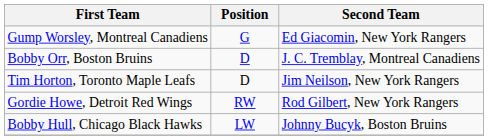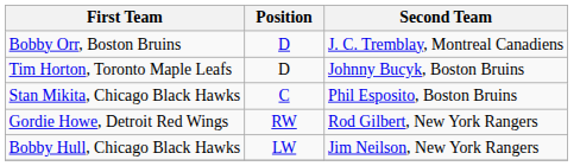- row: Gump Worsley, Montreal Canadiens | G | Ed Giacomin, New York Rangers
Tim Horton, Toronto Maple Leafs | Second Team: Jim Neilson, New York Rangers -> Johnny Bucyk, Boston Bruins
+ row: Stan Mikita, Chicago Black Hawks | C | Phil Esposito, Boston Bruins
Bobby Hull, Chicago Black Hawks | Second Team: Johnny Bucyk, Boston Bruins -> Jim Neilson, New York Rangers
